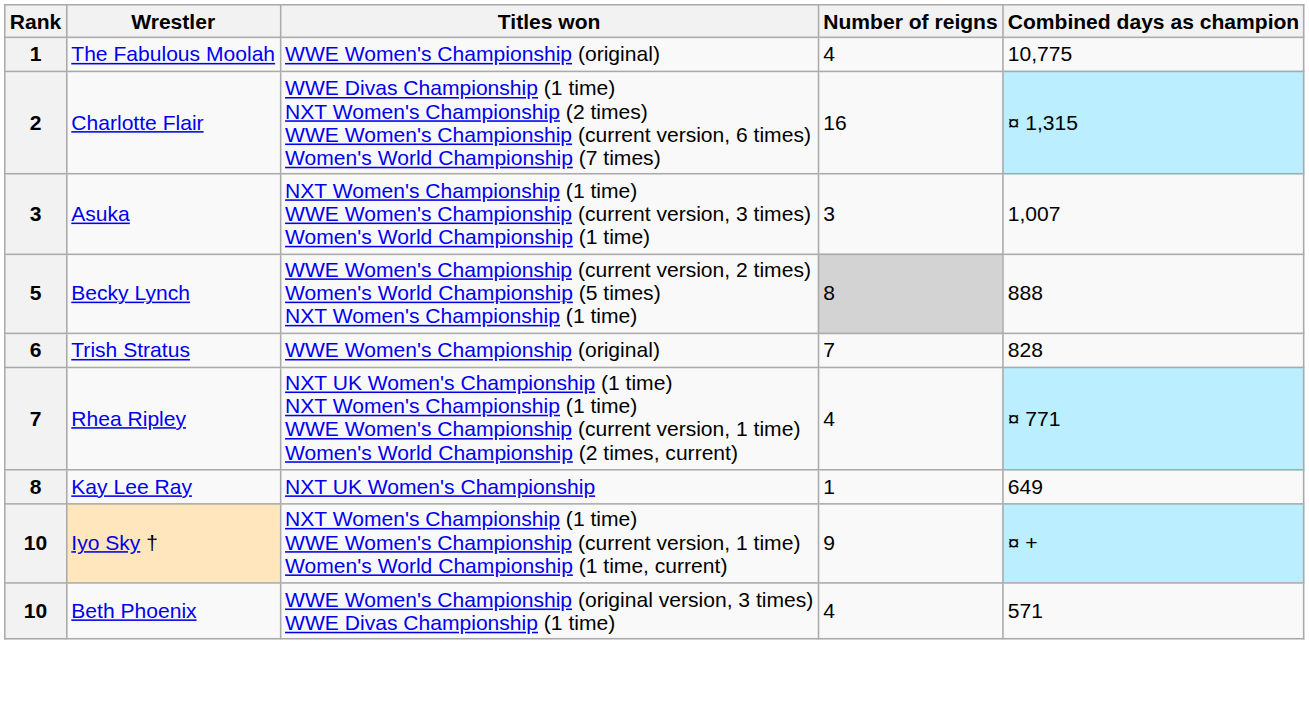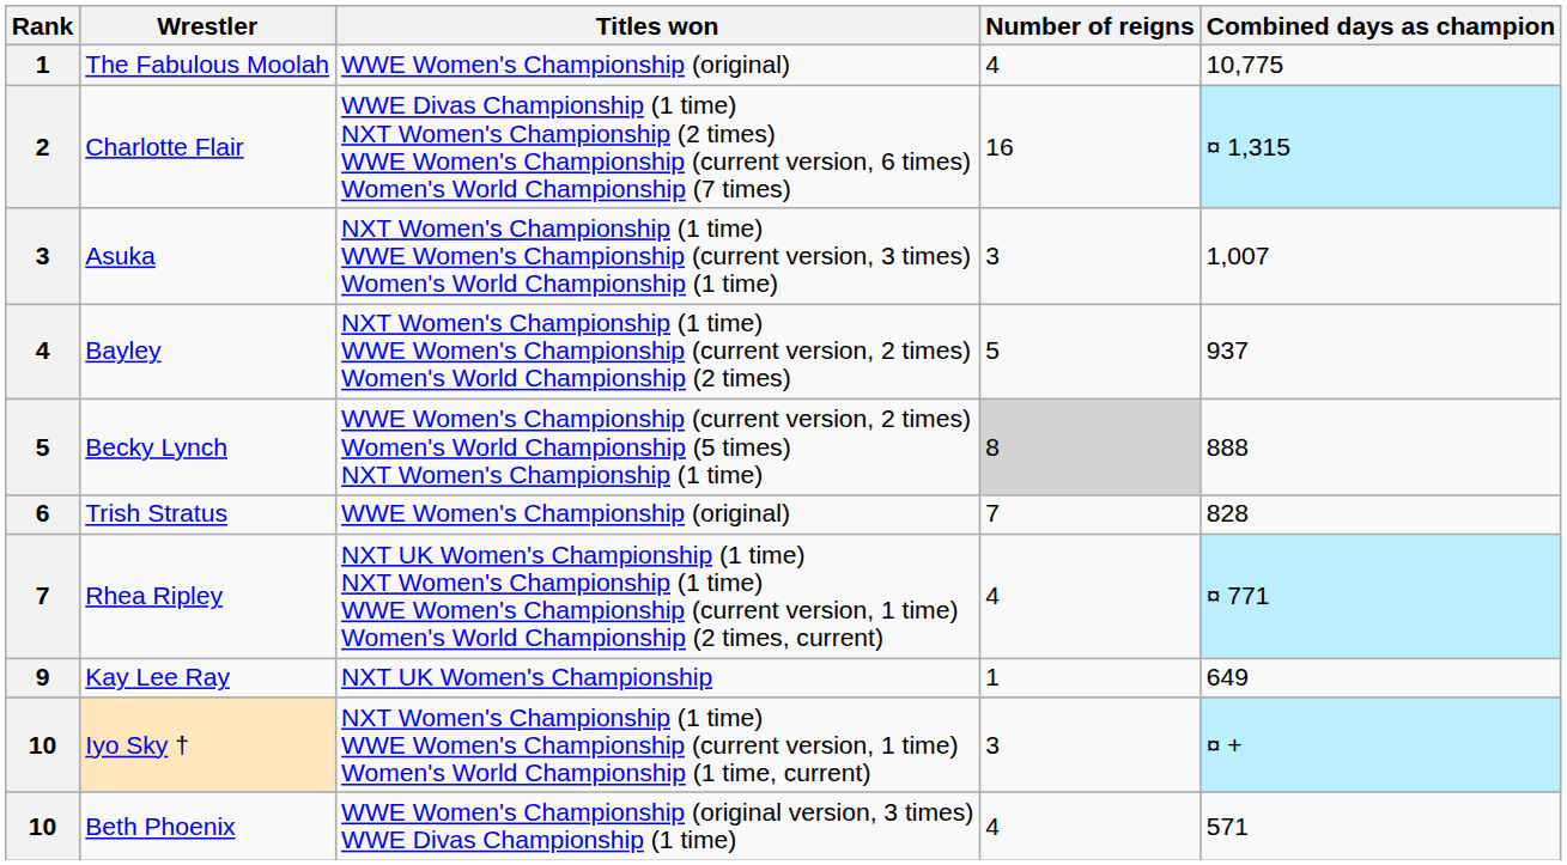+ row: 4 | Bayley | NXT Women's Championship (1 time) WWE Women's Championship (current version, 2 times) Women's World Championship (2 times) | 5 | 937
Kay Lee Ray | Rank: 8 -> 9
Iyo Sky † | Number of reigns: 9 -> 3
